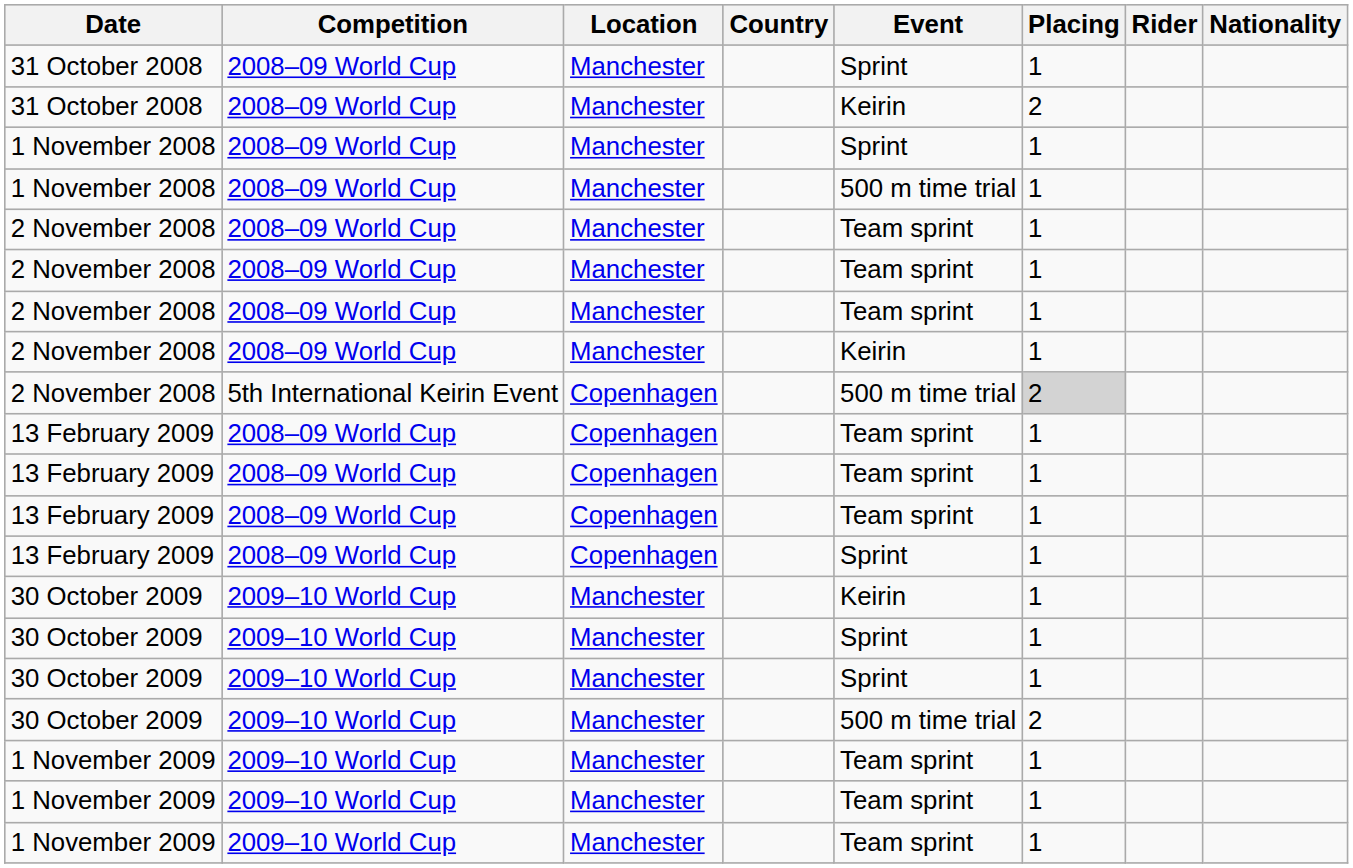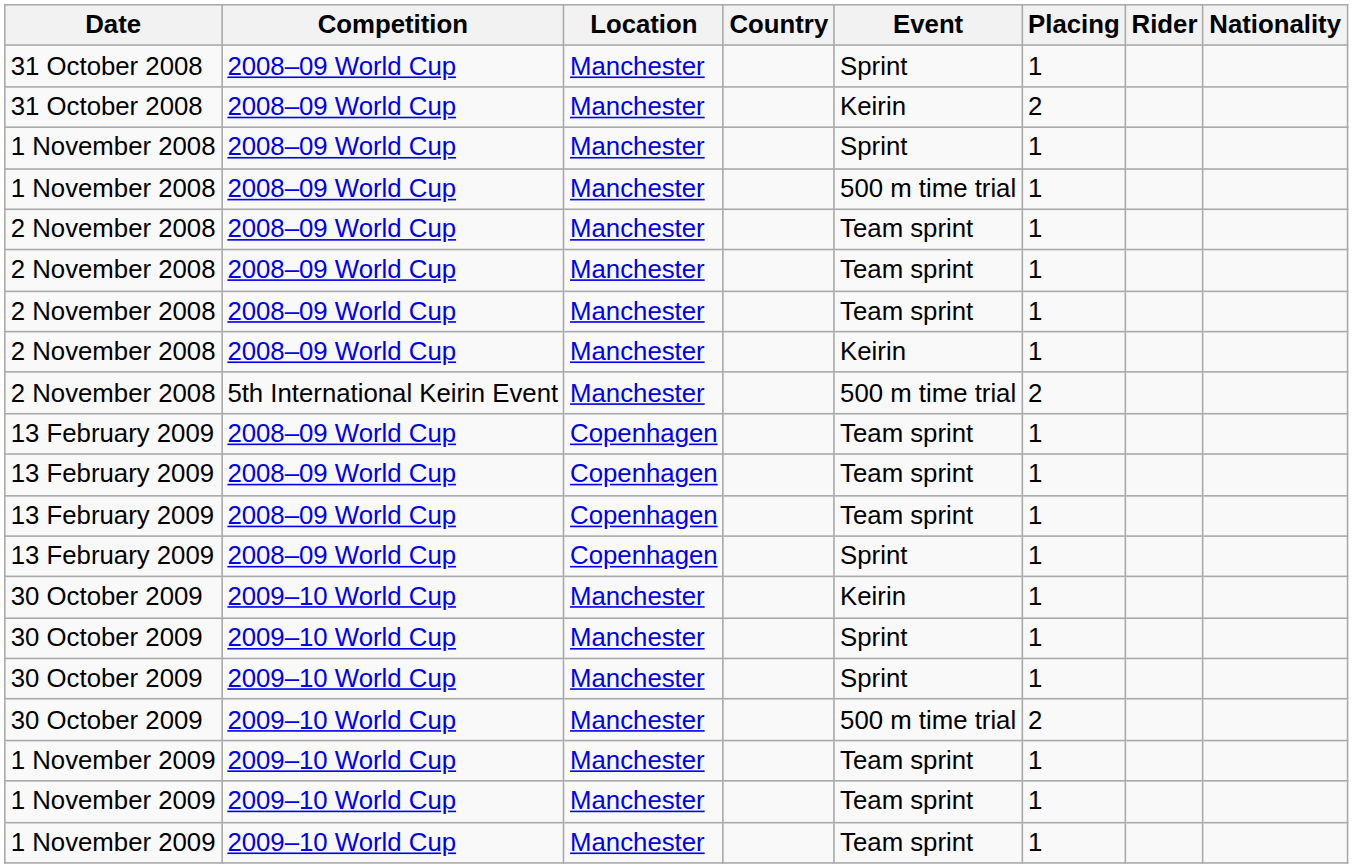2 November 2008 / 5th International Keirin Event | Location: Copenhagen -> Manchester
2 November 2008 / 5th International Keirin Event | Placing: lightgrey background -> no background
